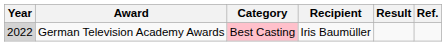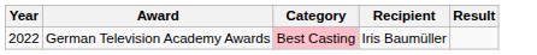- column: Ref.
German Television Academy Awards | Year: lightgrey background -> no background
